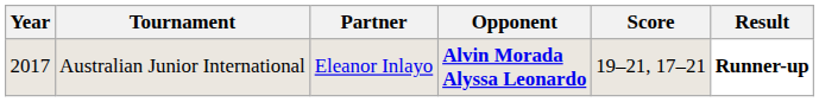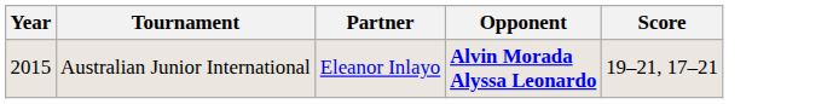- column: Result | Runner-up
Australian Junior International | Year: 2017 -> 2015
